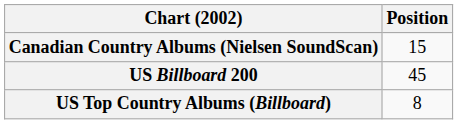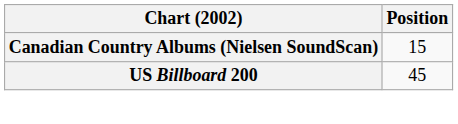- row: US Top Country Albums (Billboard) | 8
